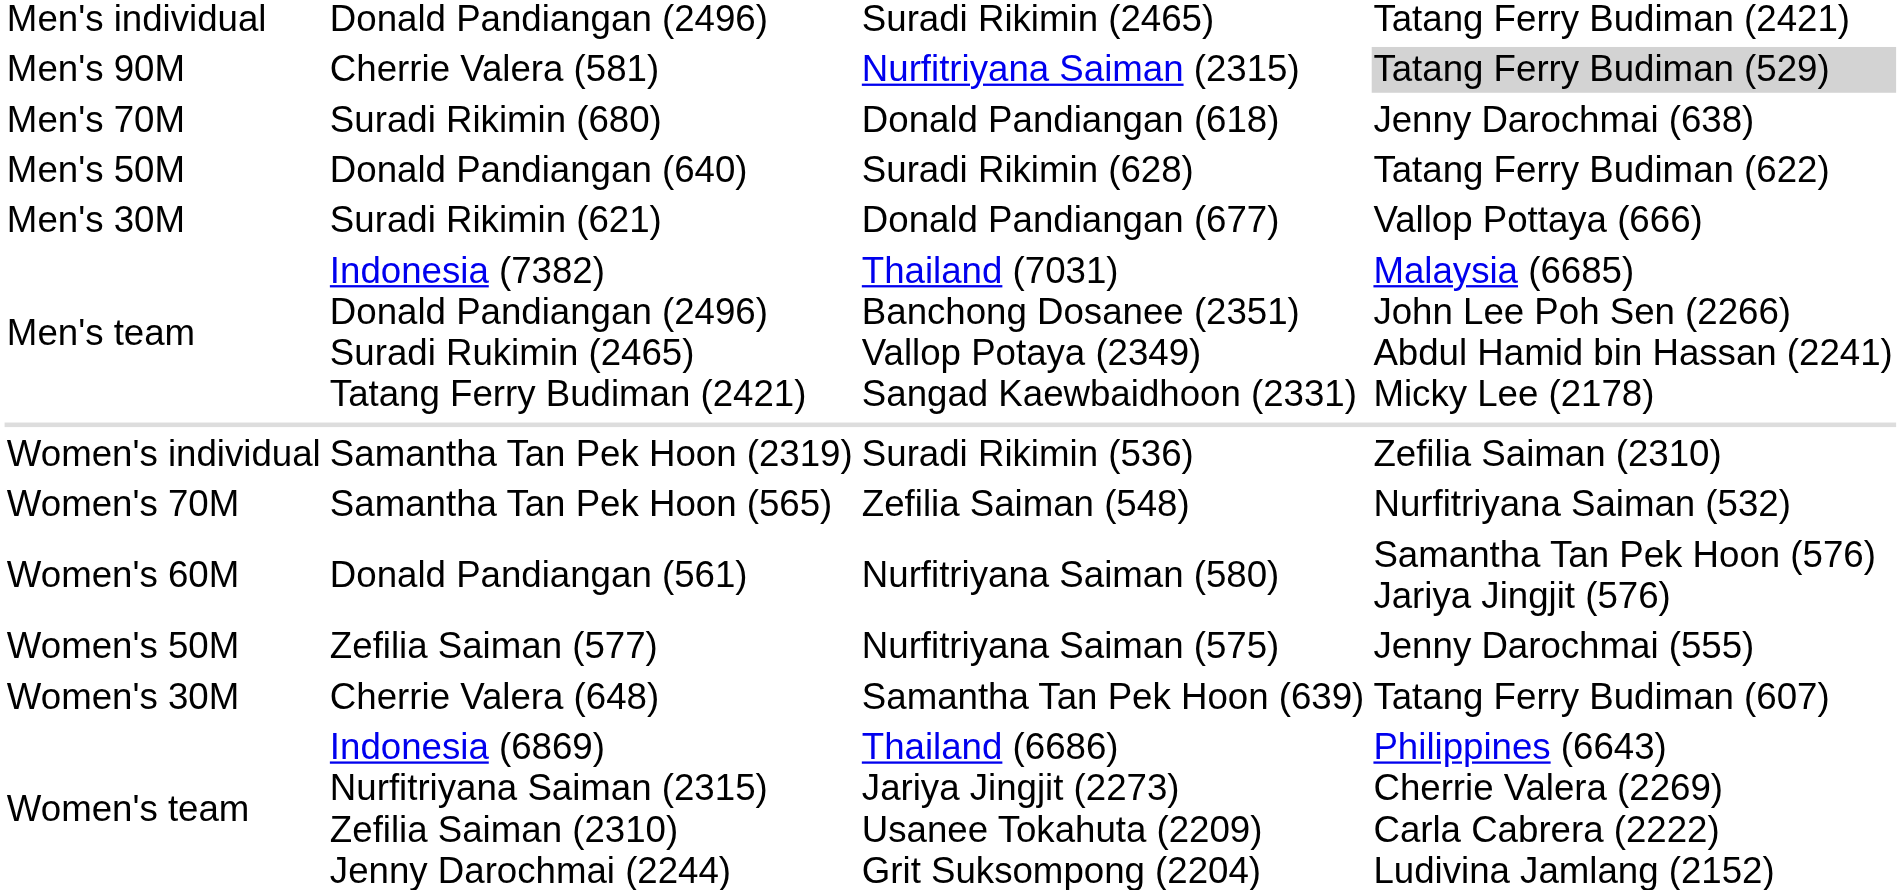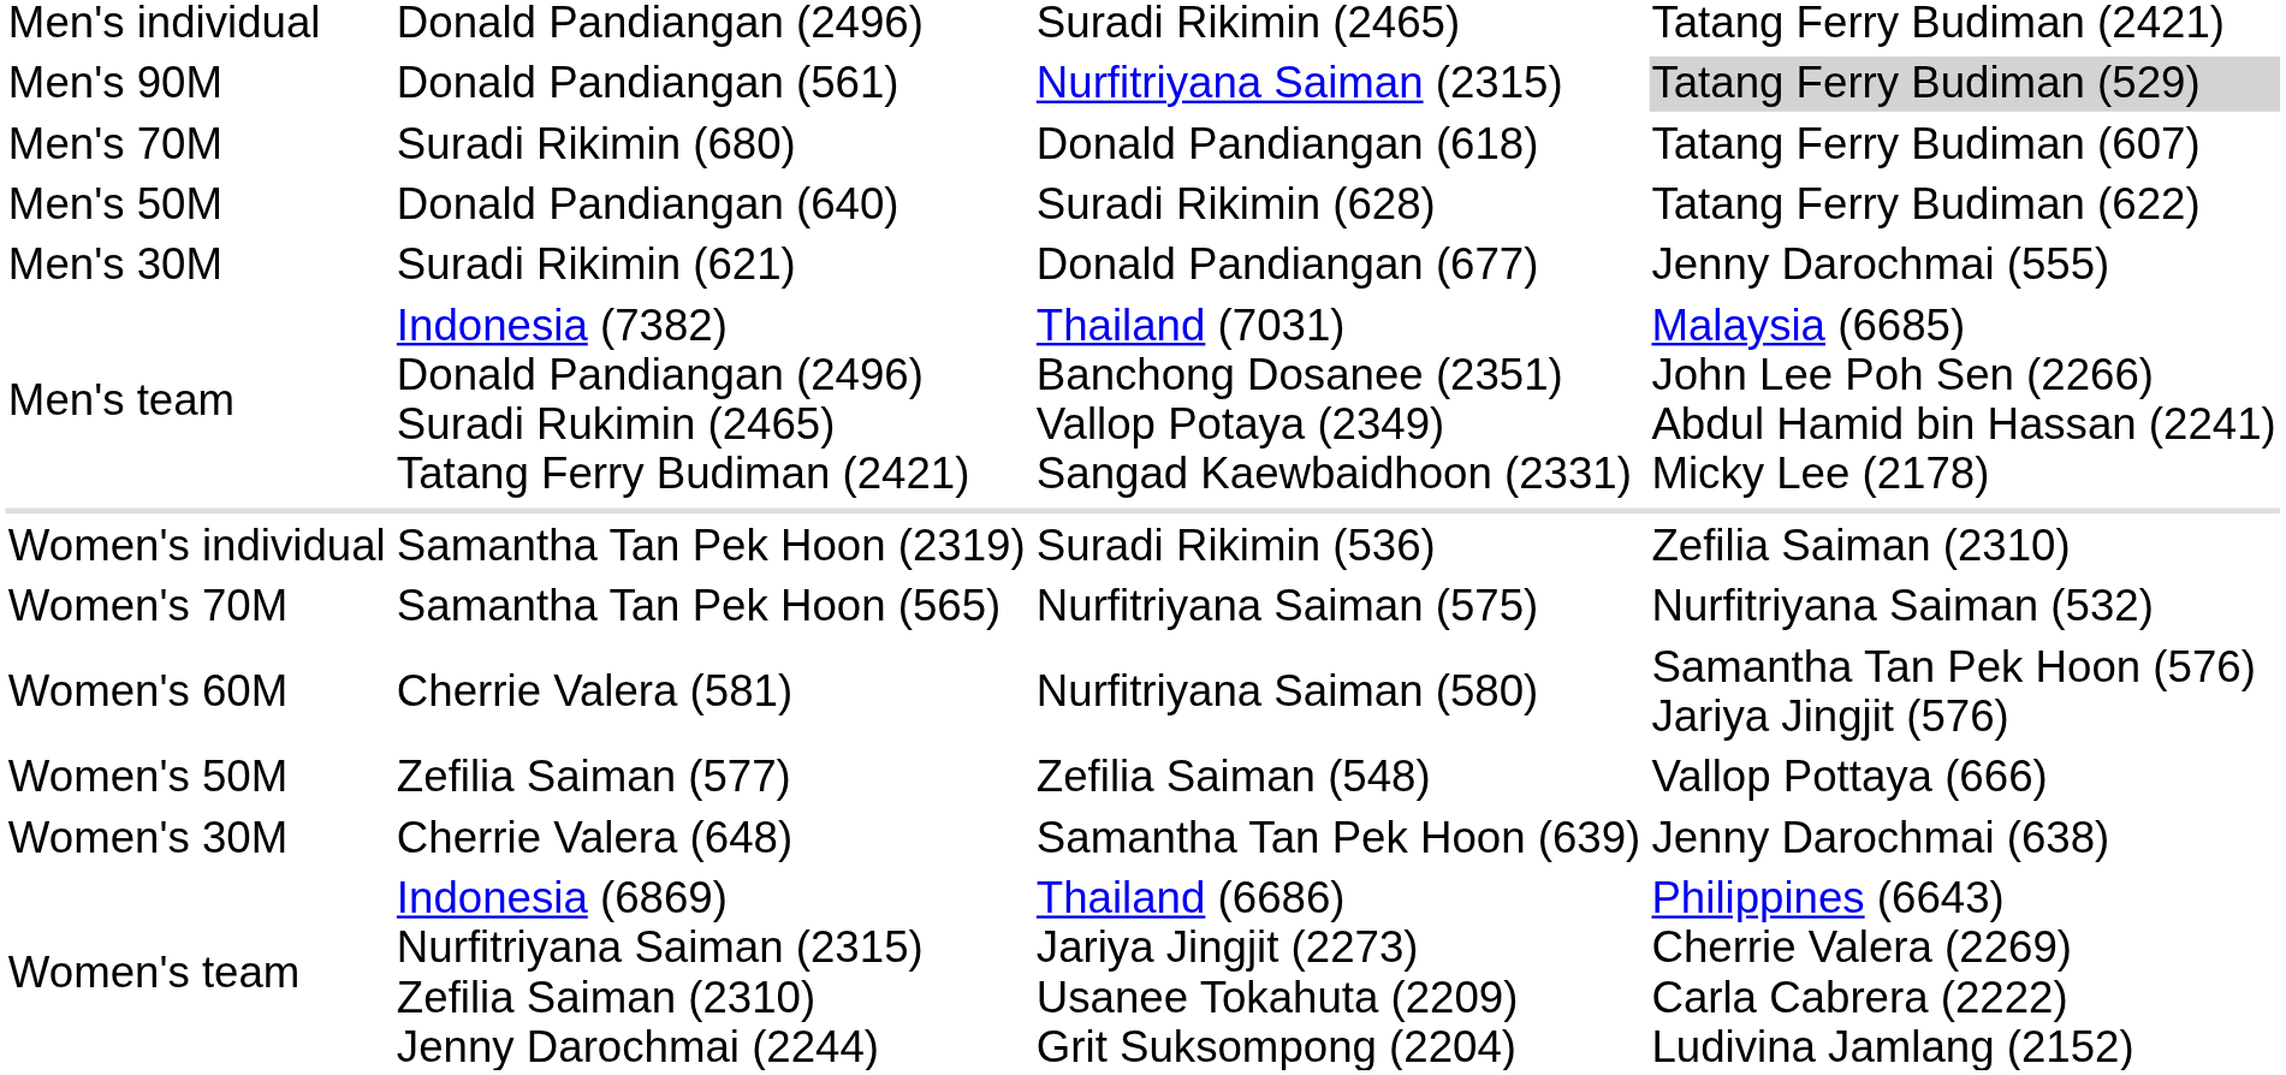Men's 90M | column 2: Cherrie Valera (581) -> Donald Pandiangan (561)
Men's 70M | column 4: Jenny Darochmai (638) -> Tatang Ferry Budiman (607)
Men's 30M | column 4: Vallop Pottaya (666) -> Jenny Darochmai (555)
Women's 70M | column 3: Zefilia Saiman (548) -> Nurfitriyana Saiman (575)
Women's 60M | column 2: Donald Pandiangan (561) -> Cherrie Valera (581)
Women's 50M | column 3: Nurfitriyana Saiman (575) -> Zefilia Saiman (548)
Women's 50M | column 4: Jenny Darochmai (555) -> Vallop Pottaya (666)
Women's 30M | column 4: Tatang Ferry Budiman (607) -> Jenny Darochmai (638)
